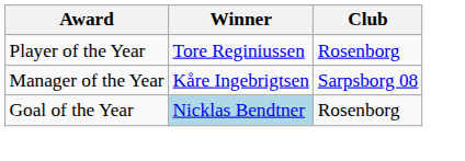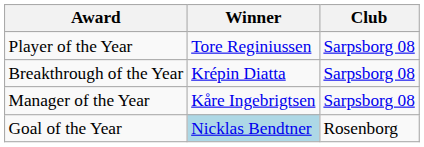Player of the Year | Club: Rosenborg -> Sarpsborg 08
+ row: Breakthrough of the Year | Krépin Diatta | Sarpsborg 08
